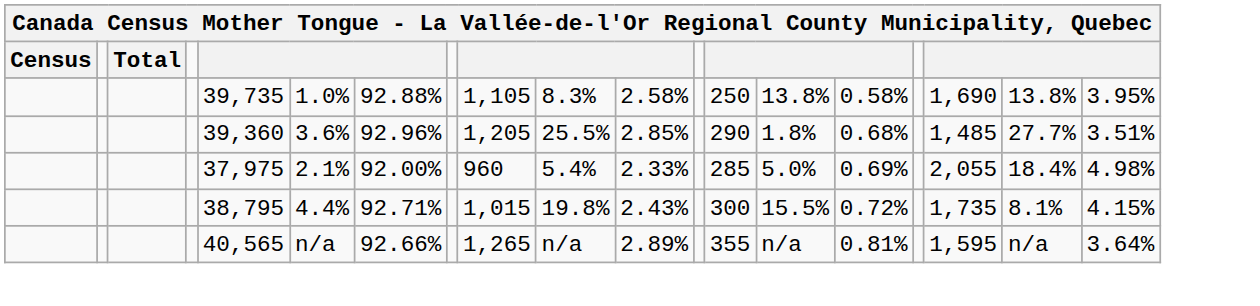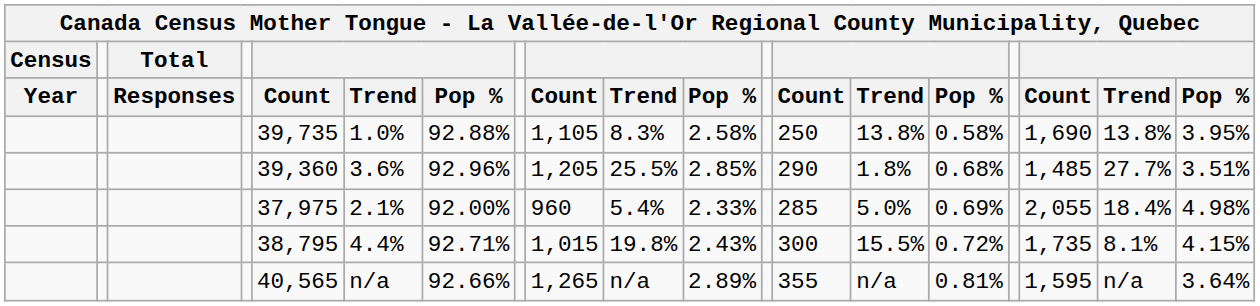+ row: Year | Responses | Count | Trend | Pop % | Count | Trend | Pop % | Count | Trend | Pop % | Count | Trend | Pop %
